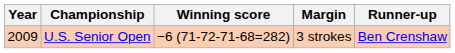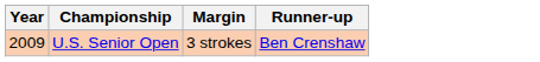- column: Winning score | −6 (71-72-71-68=282)
